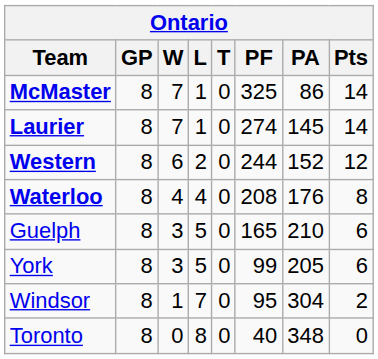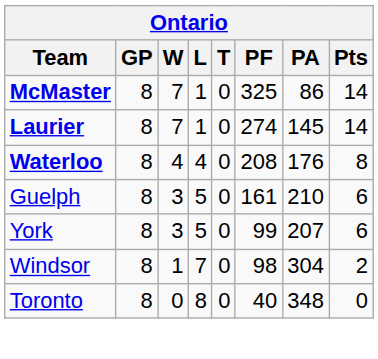- row: Western | 8 | 6 | 2 | 0 | 244 | 152 | 12
Guelph | PF: 165 -> 161
York | PA: 205 -> 207
Windsor | PF: 95 -> 98
